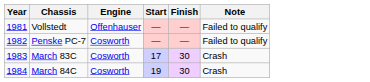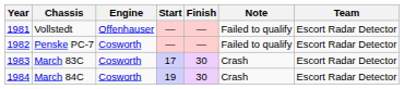+ column: Team | Escort Radar Detector | Escort Radar Detector | Escort Radar Detector | Escort Radar Detector
